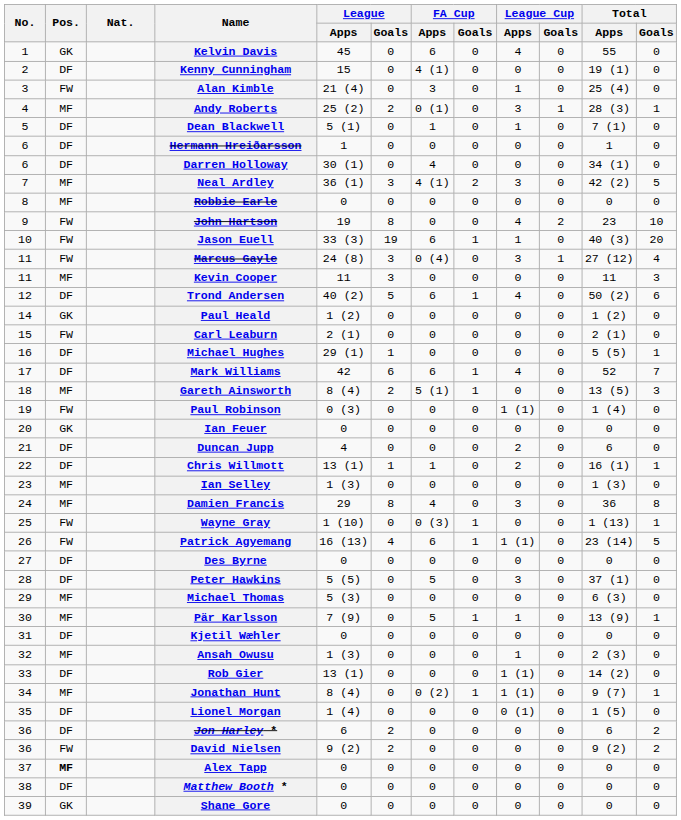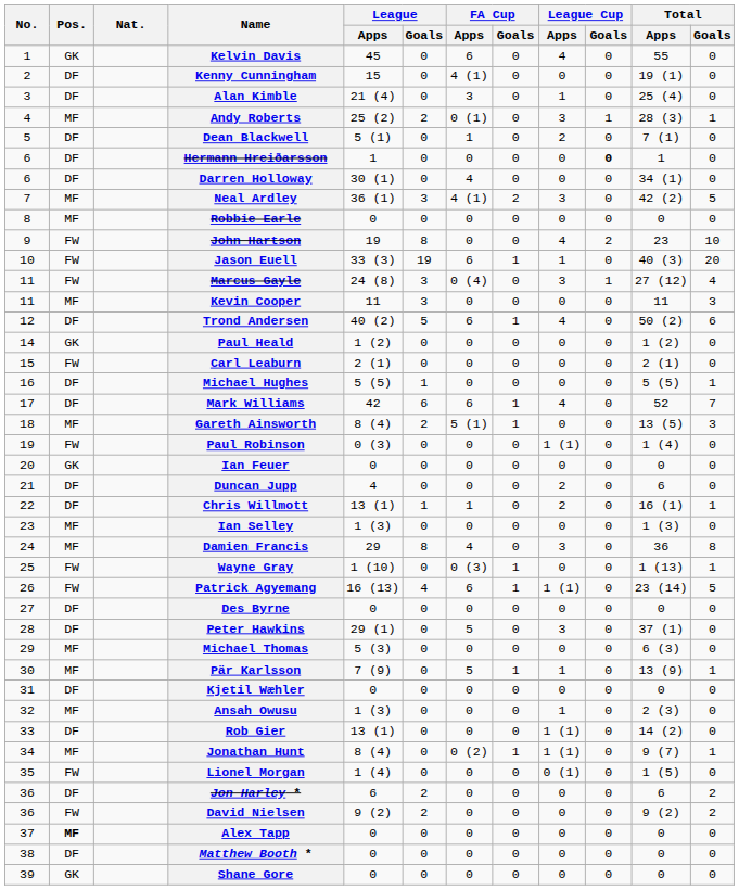Alan Kimble | Pos.: FW -> DF
Dean Blackwell | League Cup / Apps: 1 -> 2
Hermann Hreiðarsson | League Cup / Goals: normal -> bold
Michael Hughes | League / Apps: 29 (1) -> 5 (5)
Peter Hawkins | League / Apps: 5 (5) -> 29 (1)
Lionel Morgan | Pos.: DF -> FW
